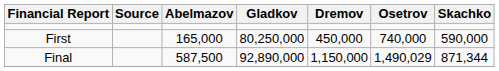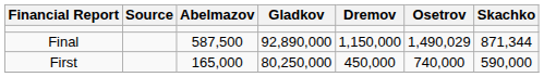rows swapped: First <-> Final
